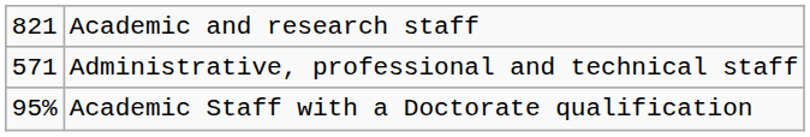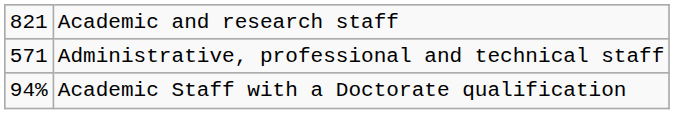Academic Staff with a Doctorate qualification | column 1: 95% -> 94%
